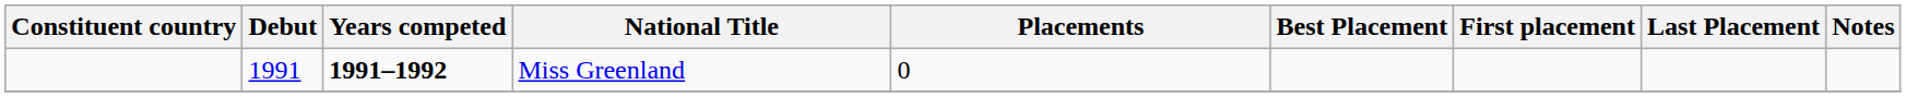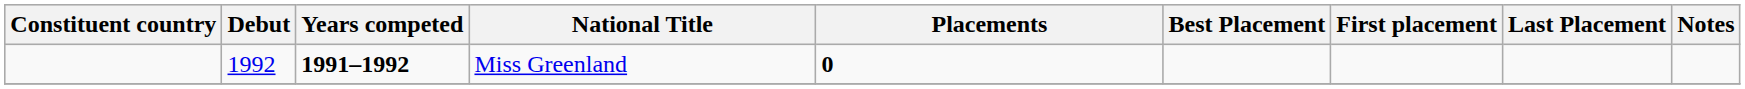Miss Greenland | Debut: 1991 -> 1992
Miss Greenland | Placements: normal -> bold
